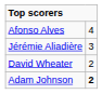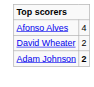- row: Jérémie Aliadière | 3
